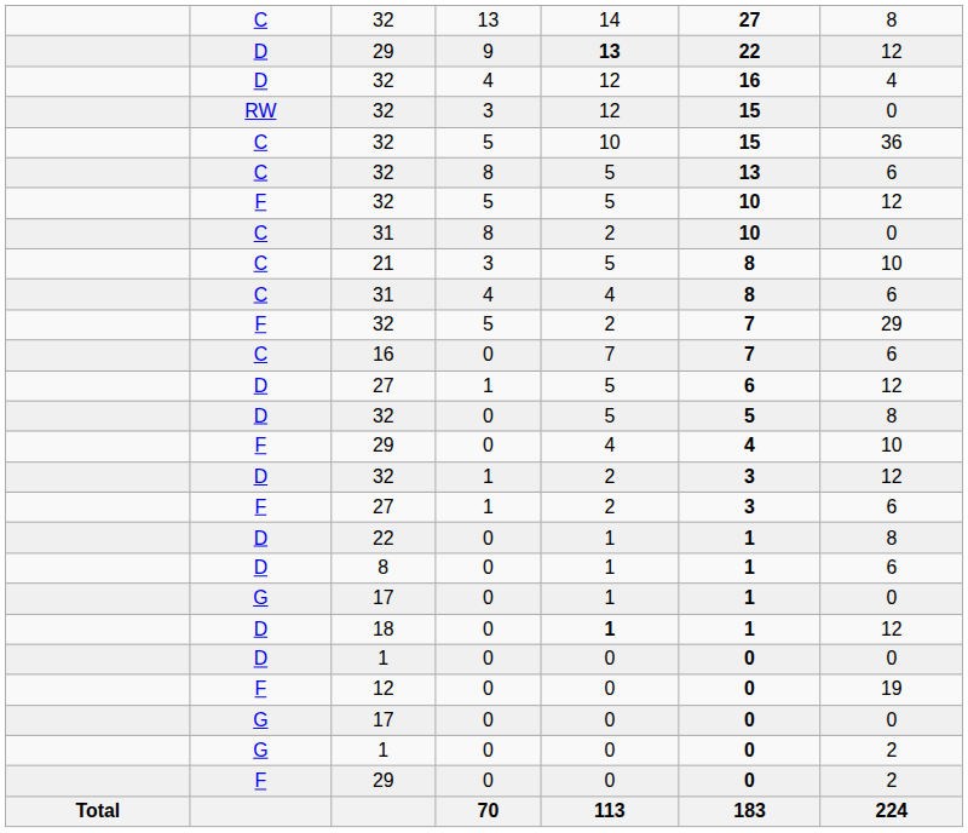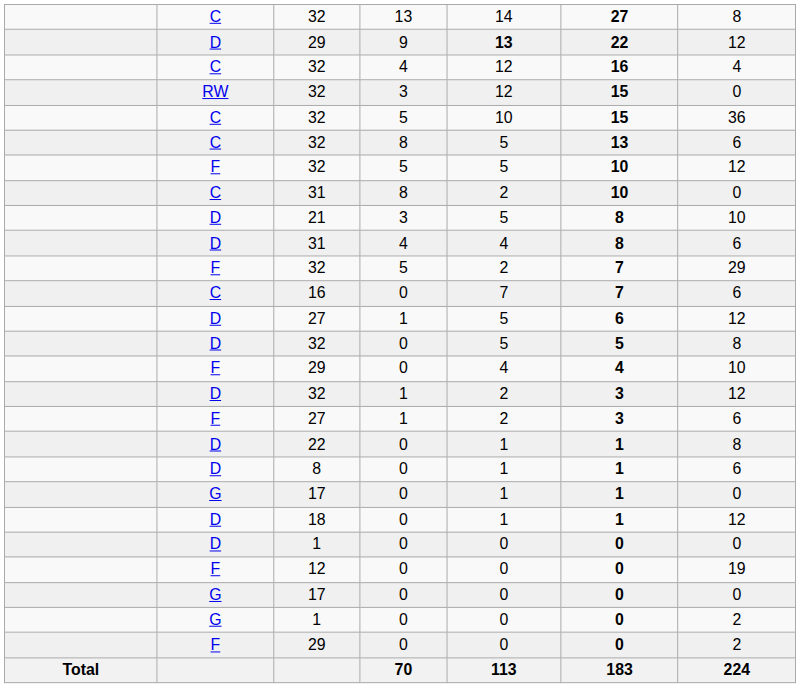32 / 4 | column 2: D -> C
21 | column 2: C -> D
31 / 4 | column 2: C -> D
18 | column 5: bold -> normal
